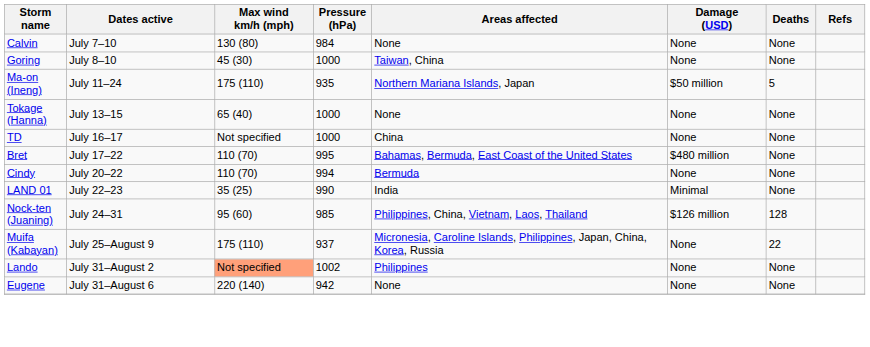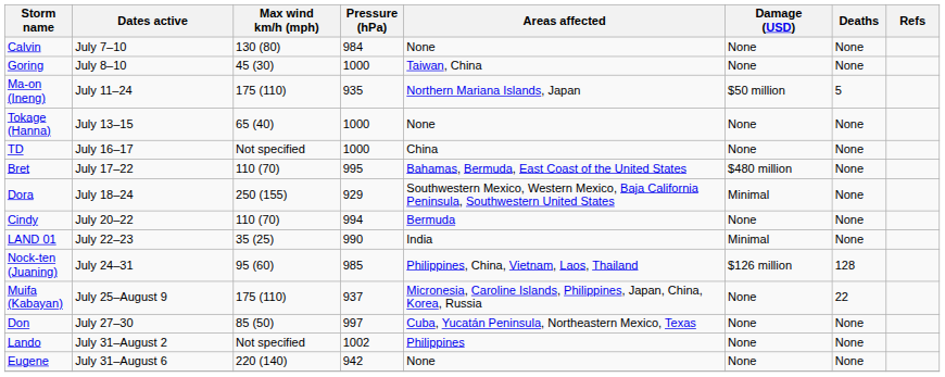+ row: Dora | July 18–24 | 250 (155) | 929 | Southwestern Mexico, Western Mexico, Baja California Peninsula, Southwestern United States | Minimal | None
+ row: Don | July 27–30 | 85 (50) | 997 | Cuba, Yucatán Peninsula, Northeastern Mexico, Texas | None | None
Lando | Max wind km/h (mph): lightsalmon background -> no background
